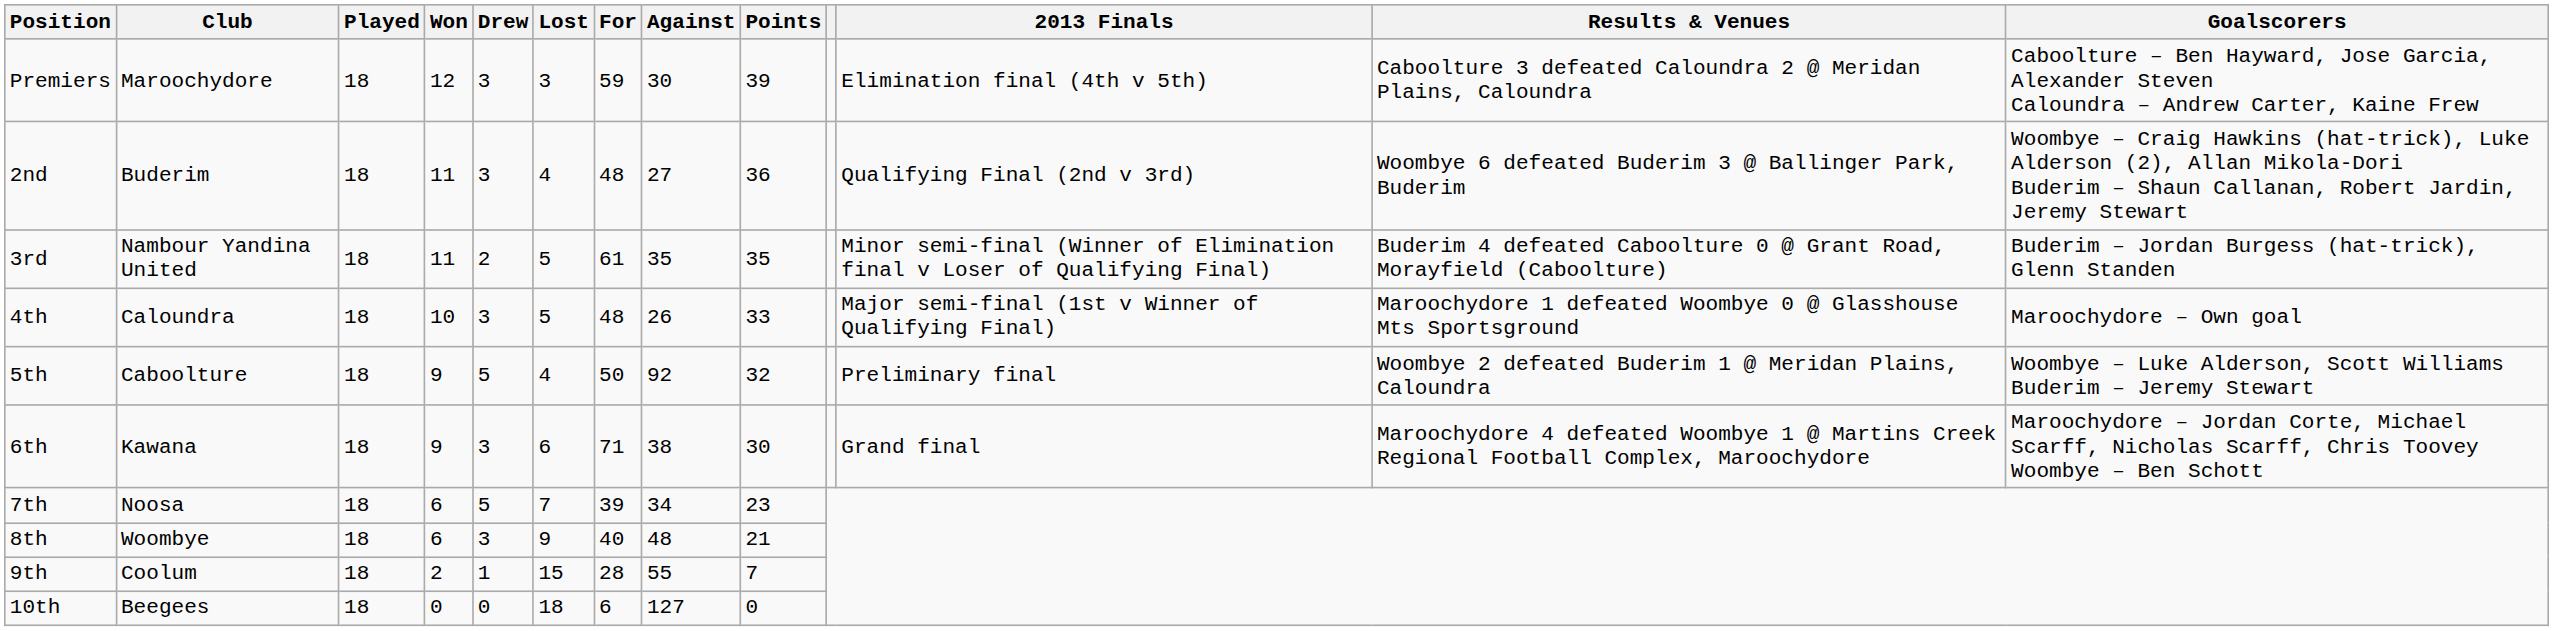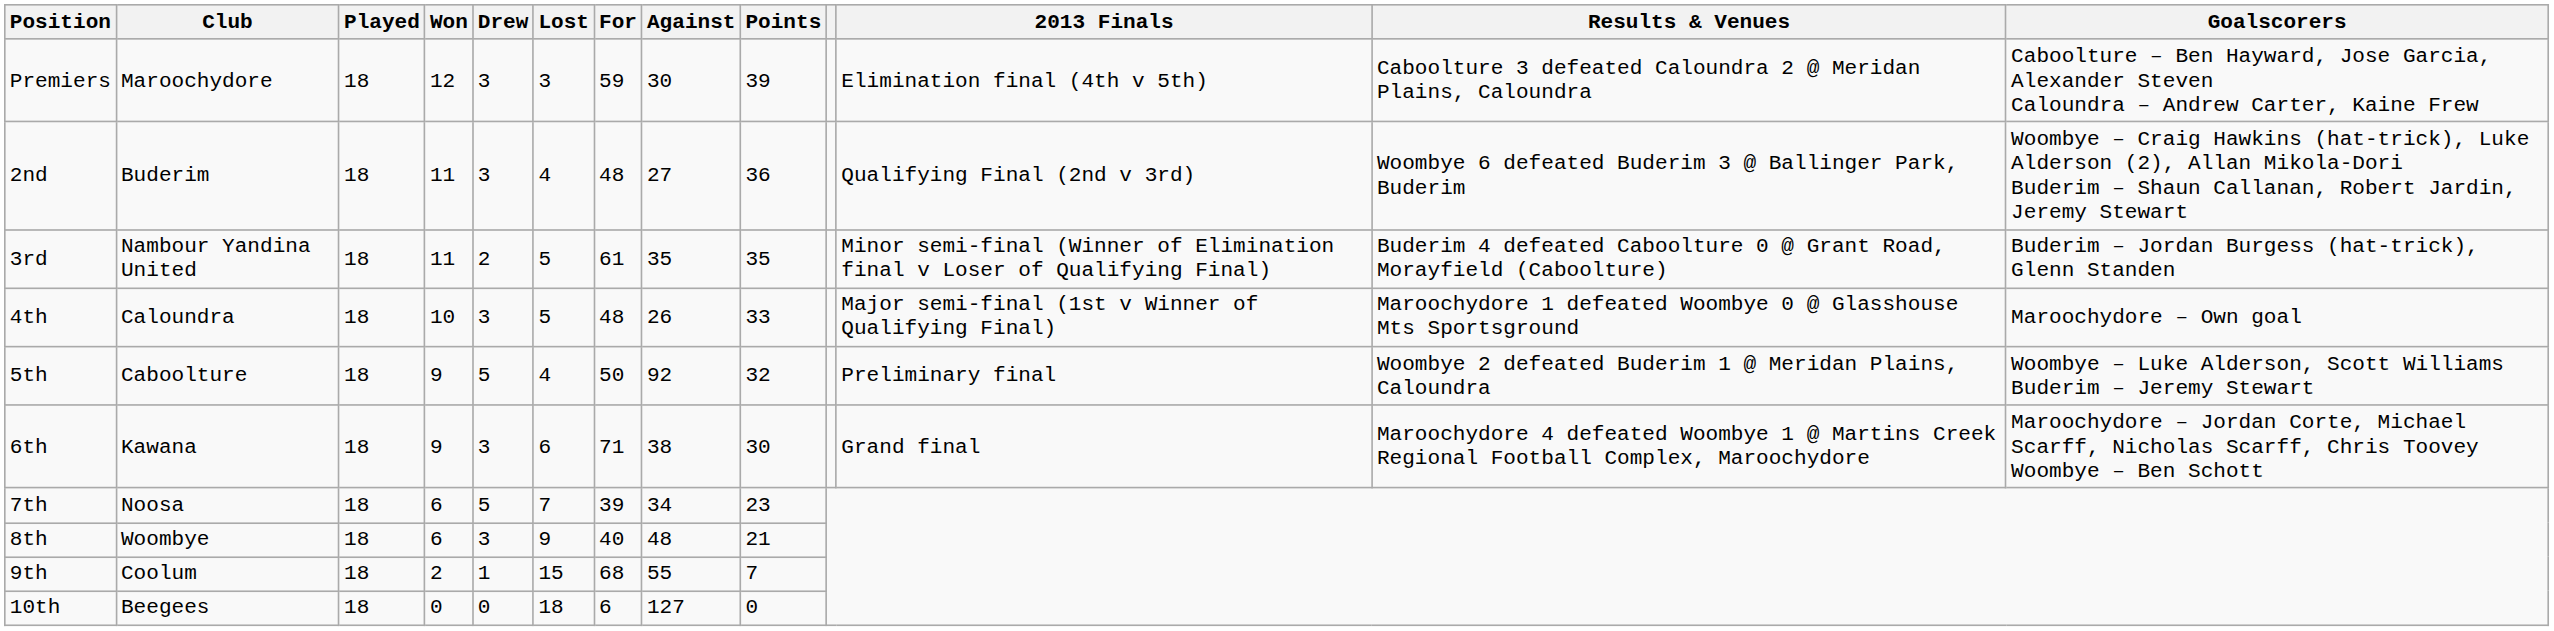9th | For: 28 -> 68
